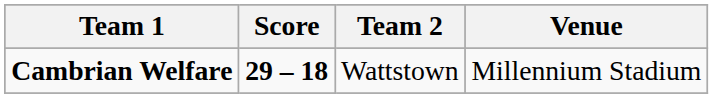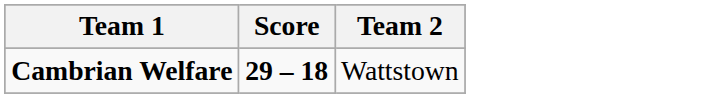- column: Venue | Millennium Stadium
